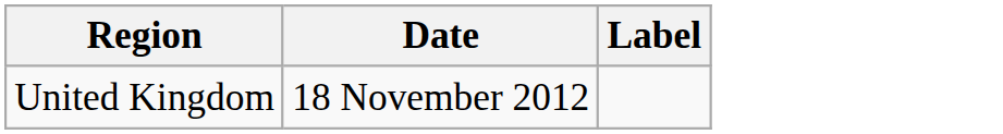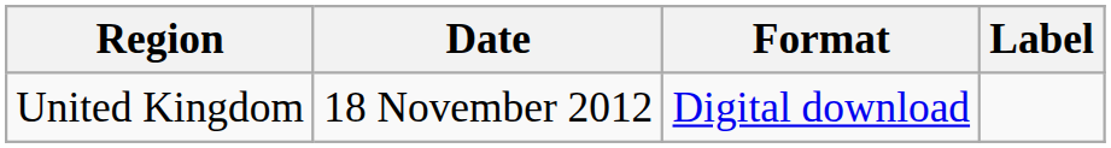+ column: Format | Digital download
